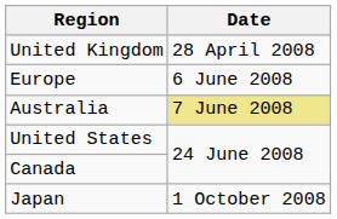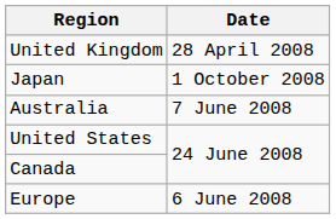rows swapped: Europe <-> Japan
Australia | Date: khaki background -> no background
